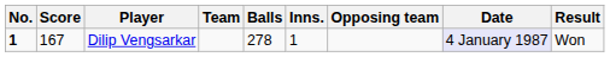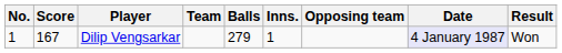Dilip Vengsarkar | No.: bold -> normal
Dilip Vengsarkar | Balls: 278 -> 279
